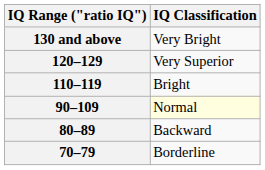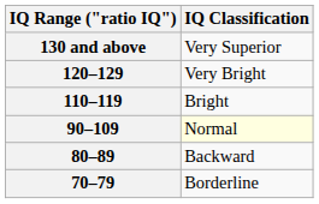130 and above | IQ Classification: Very Bright -> Very Superior
120–129 | IQ Classification: Very Superior -> Very Bright
